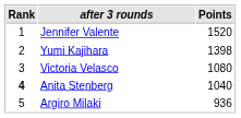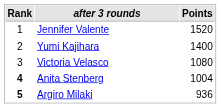Yumi Kajihara | Points: 1398 -> 1400
Anita Stenberg | Points: 1040 -> 1004
Argiro Milaki | Rank: normal -> bold
